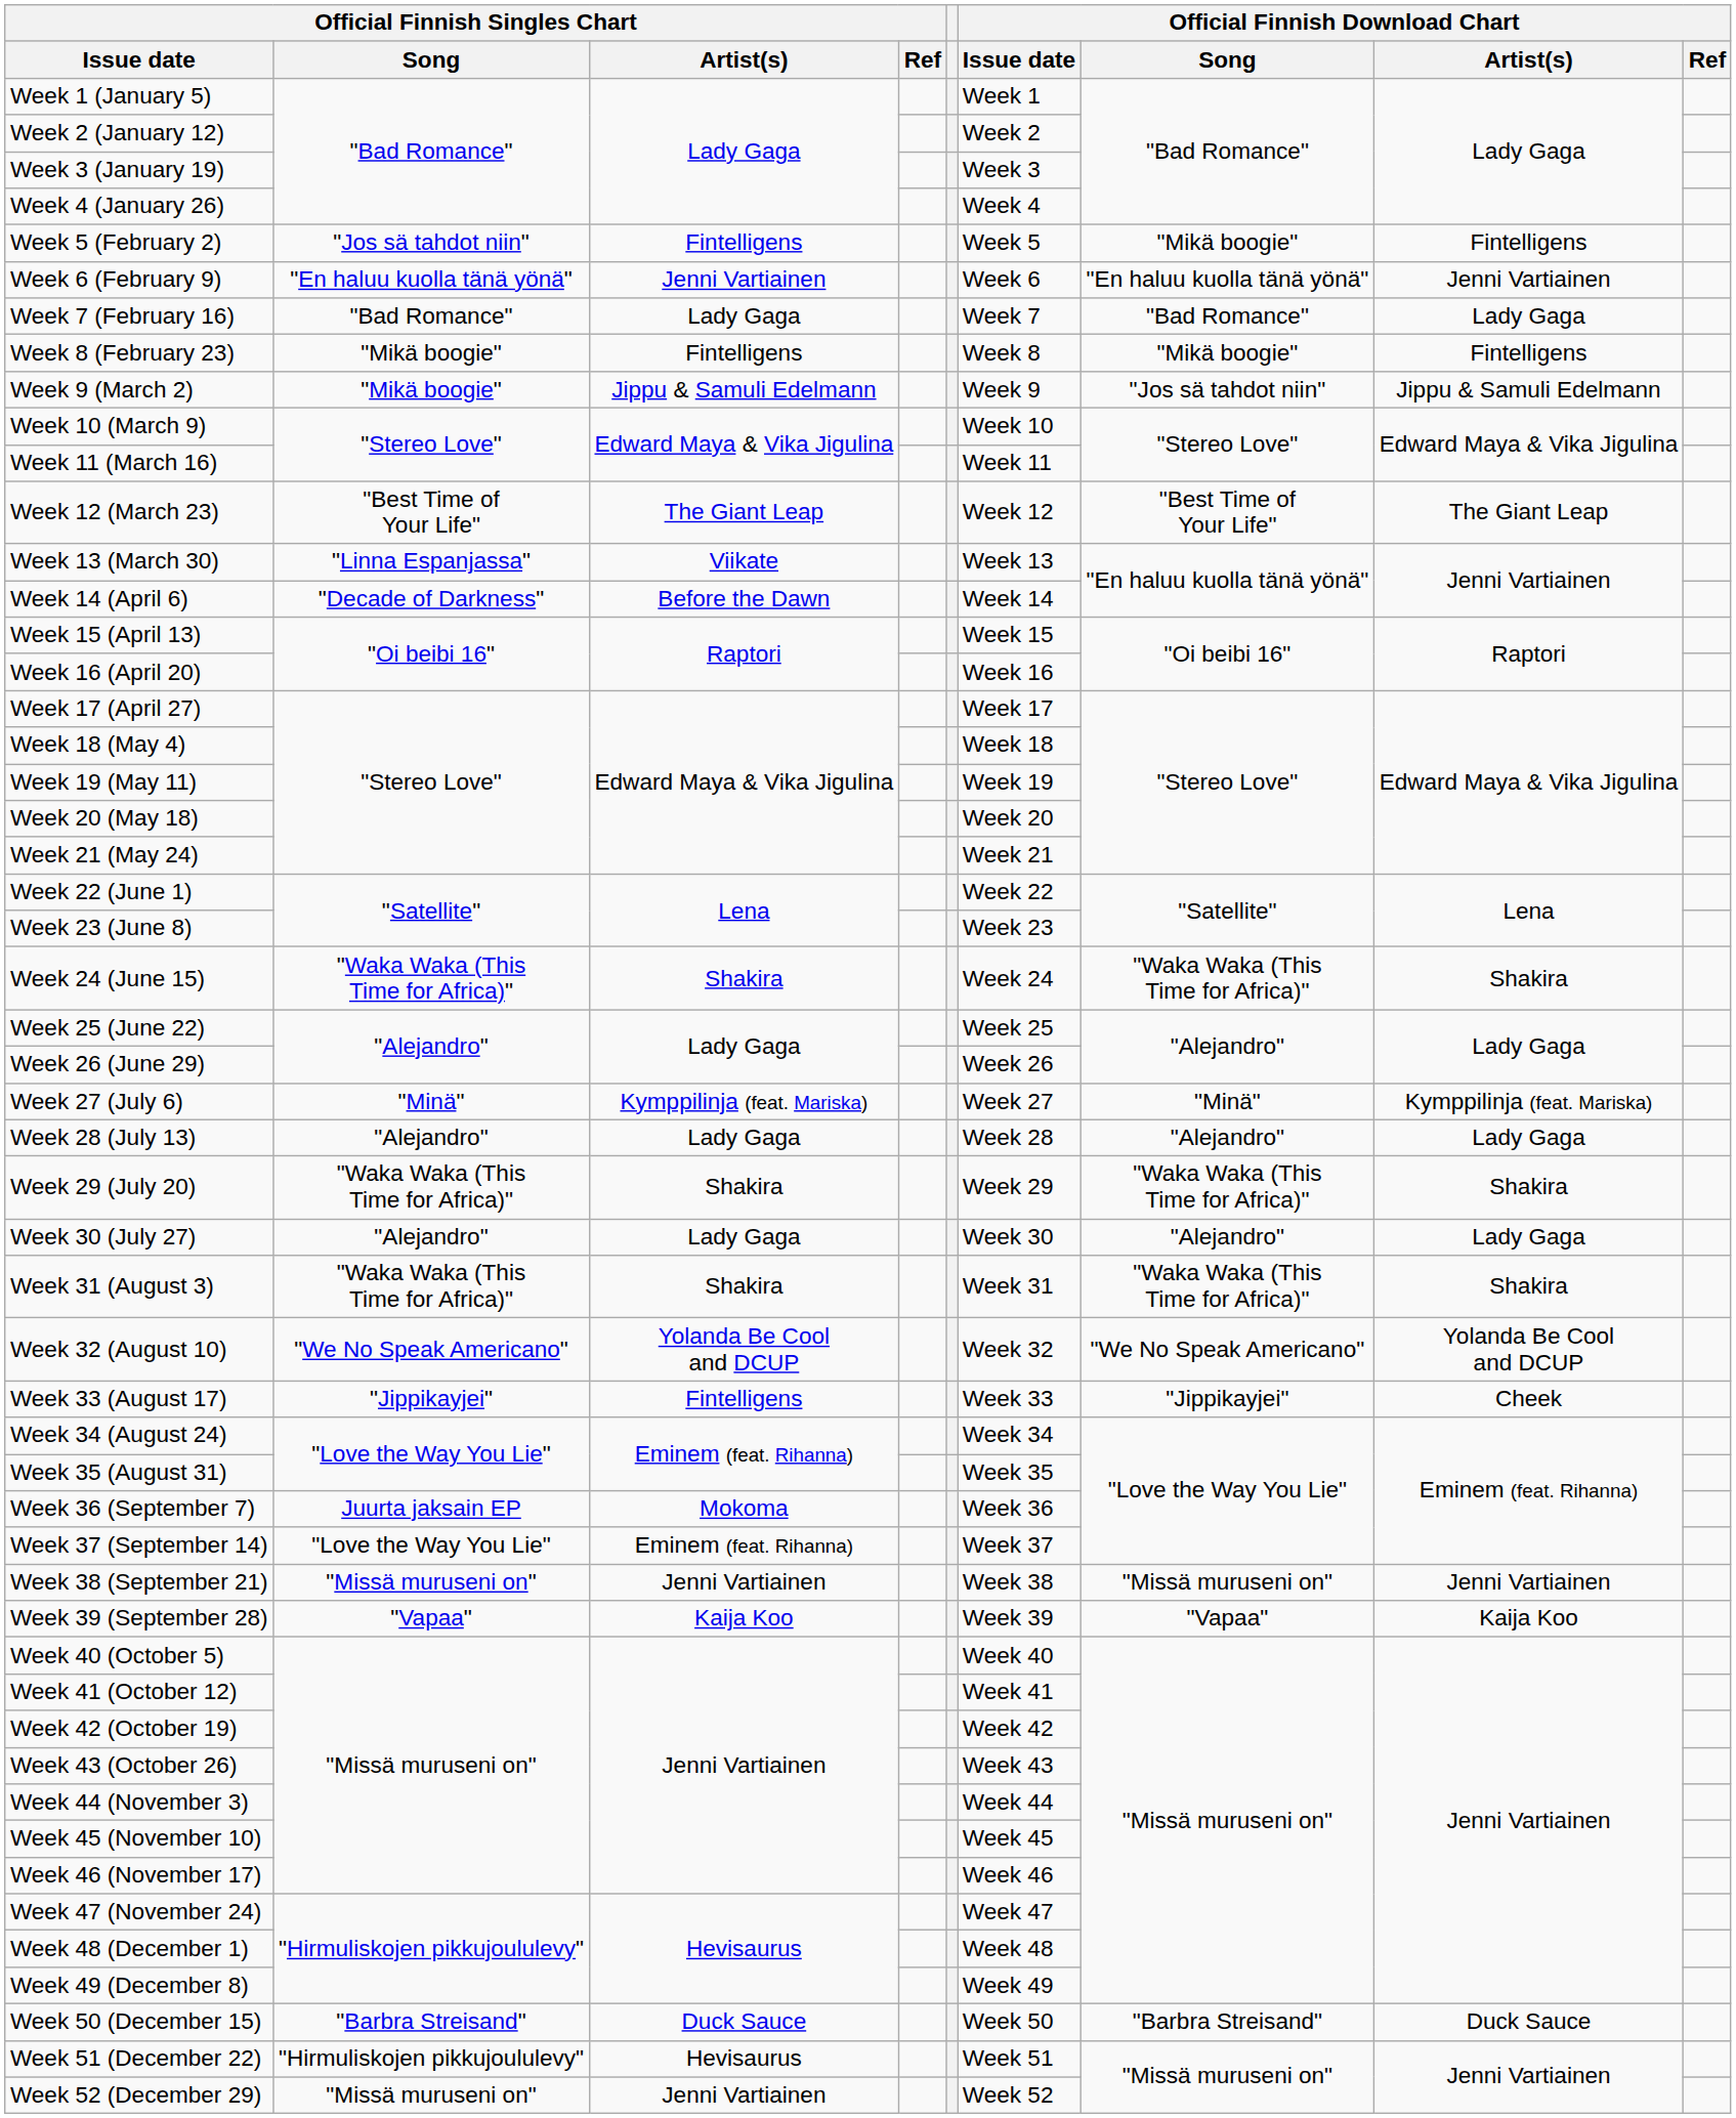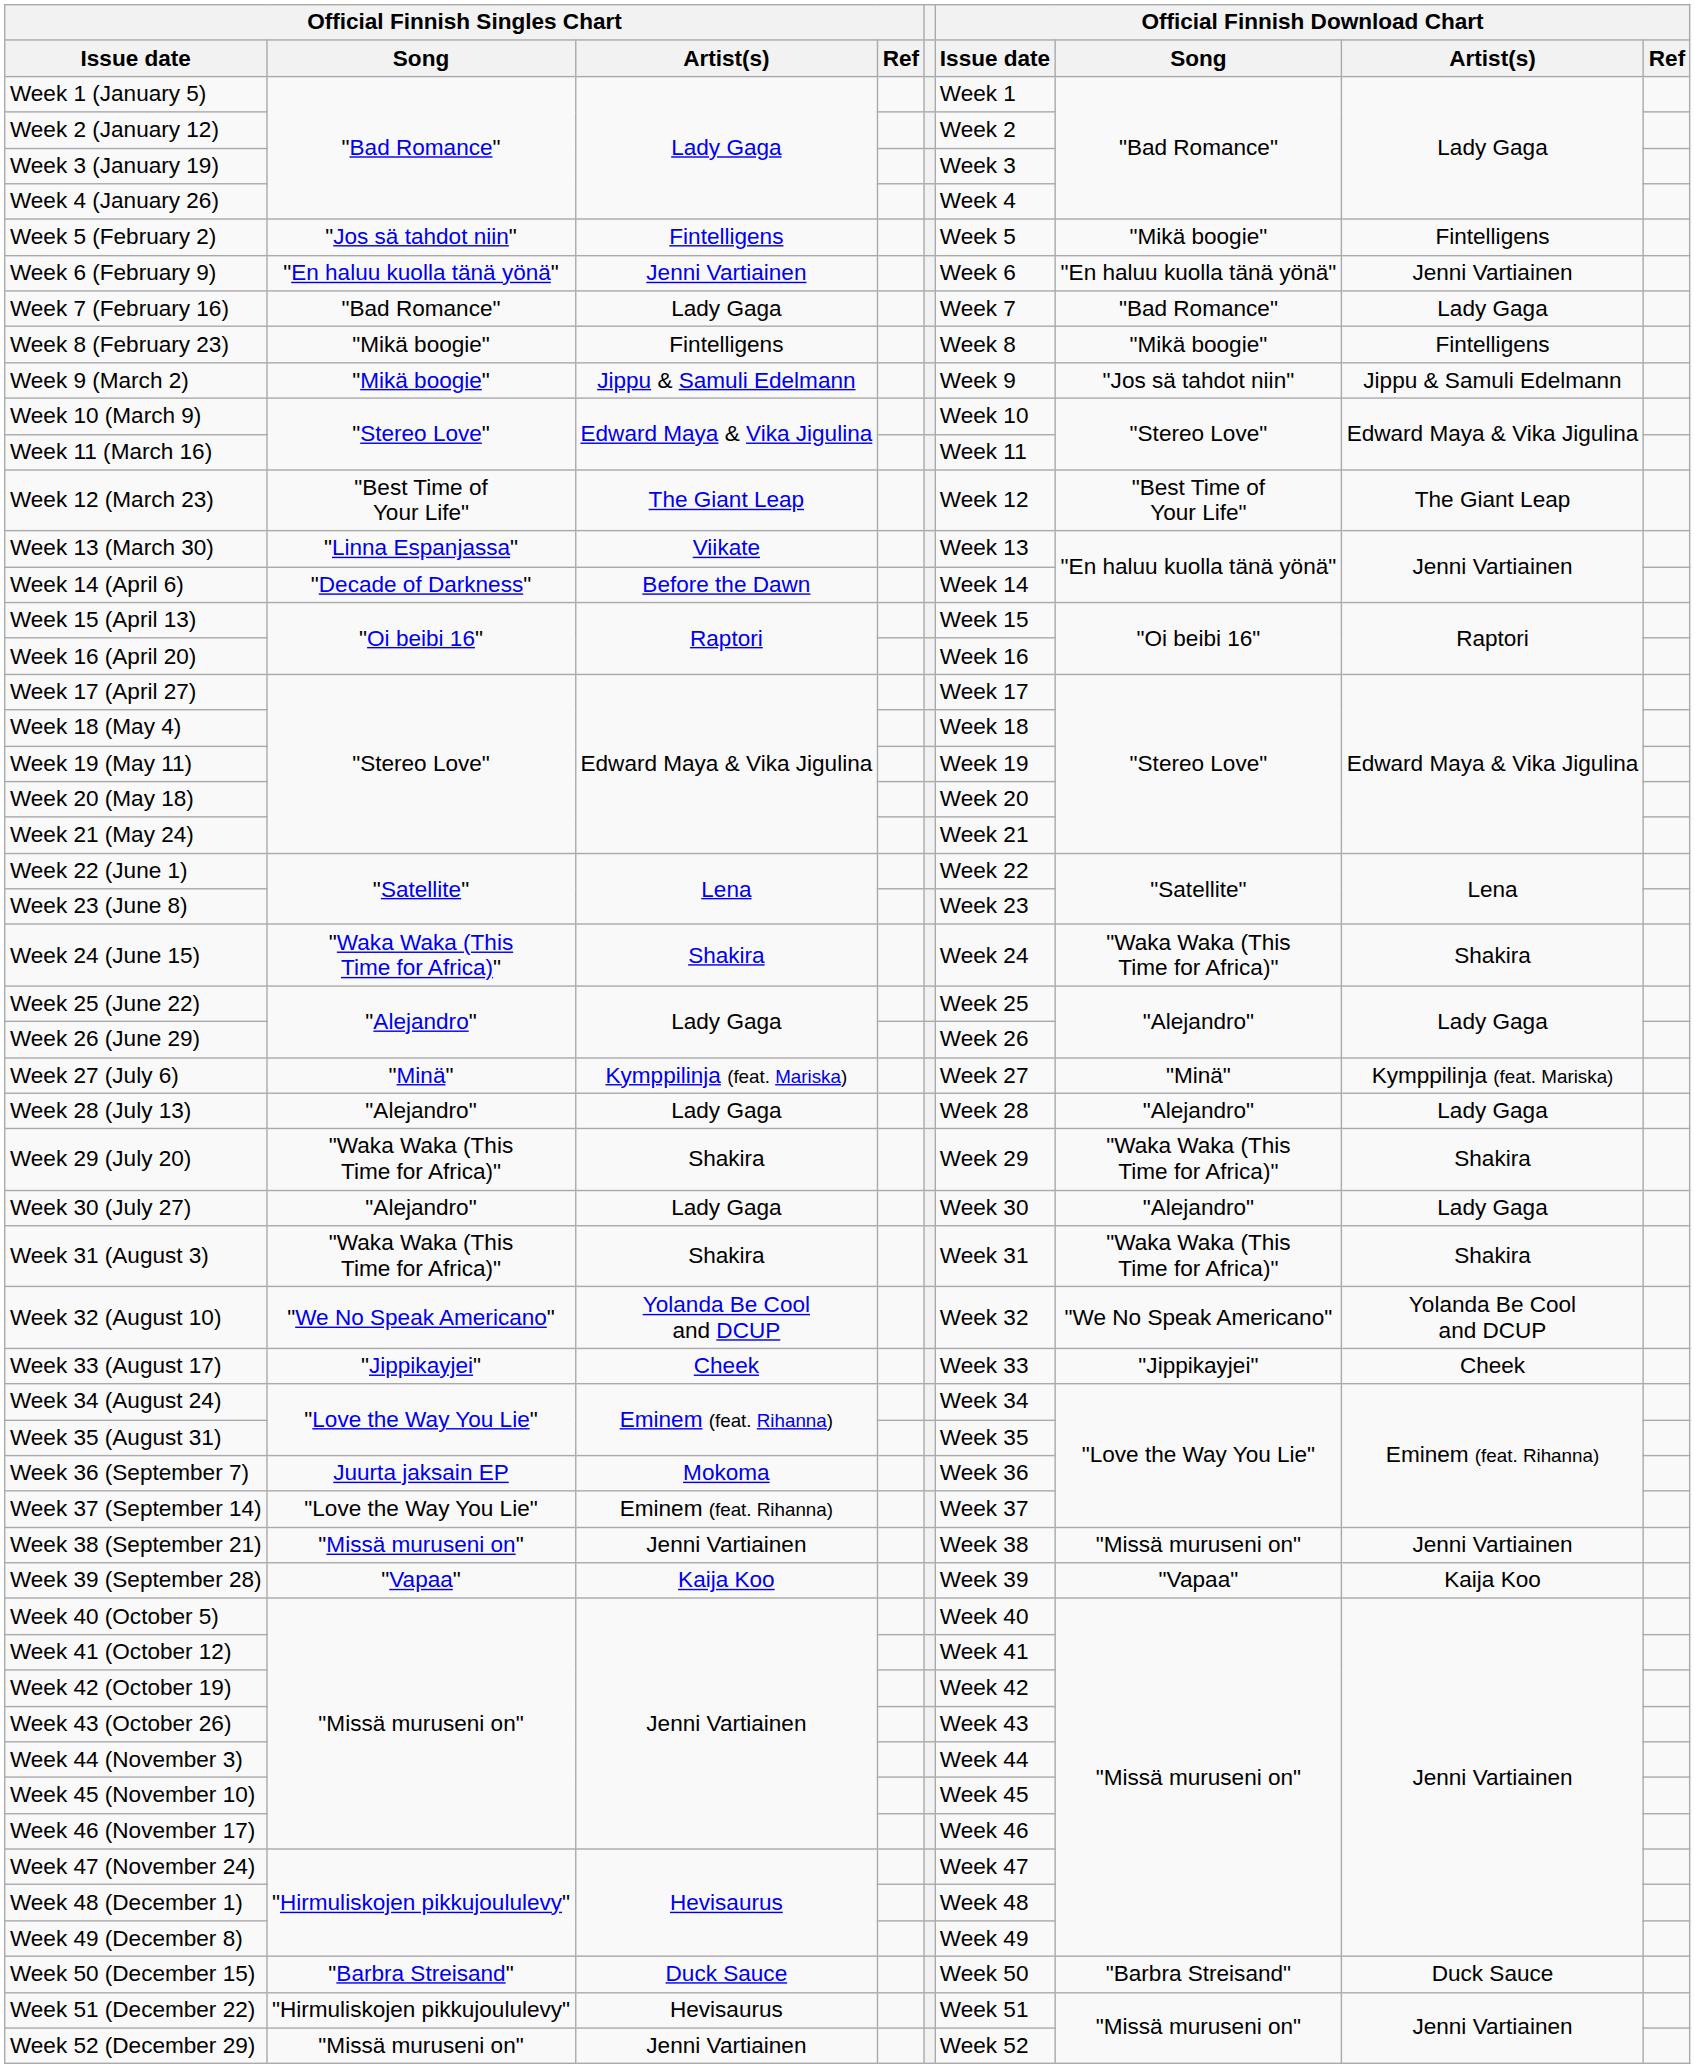Week 33 (August 17) | Official Finnish Singles Chart / Artist(s): Fintelligens -> Cheek
